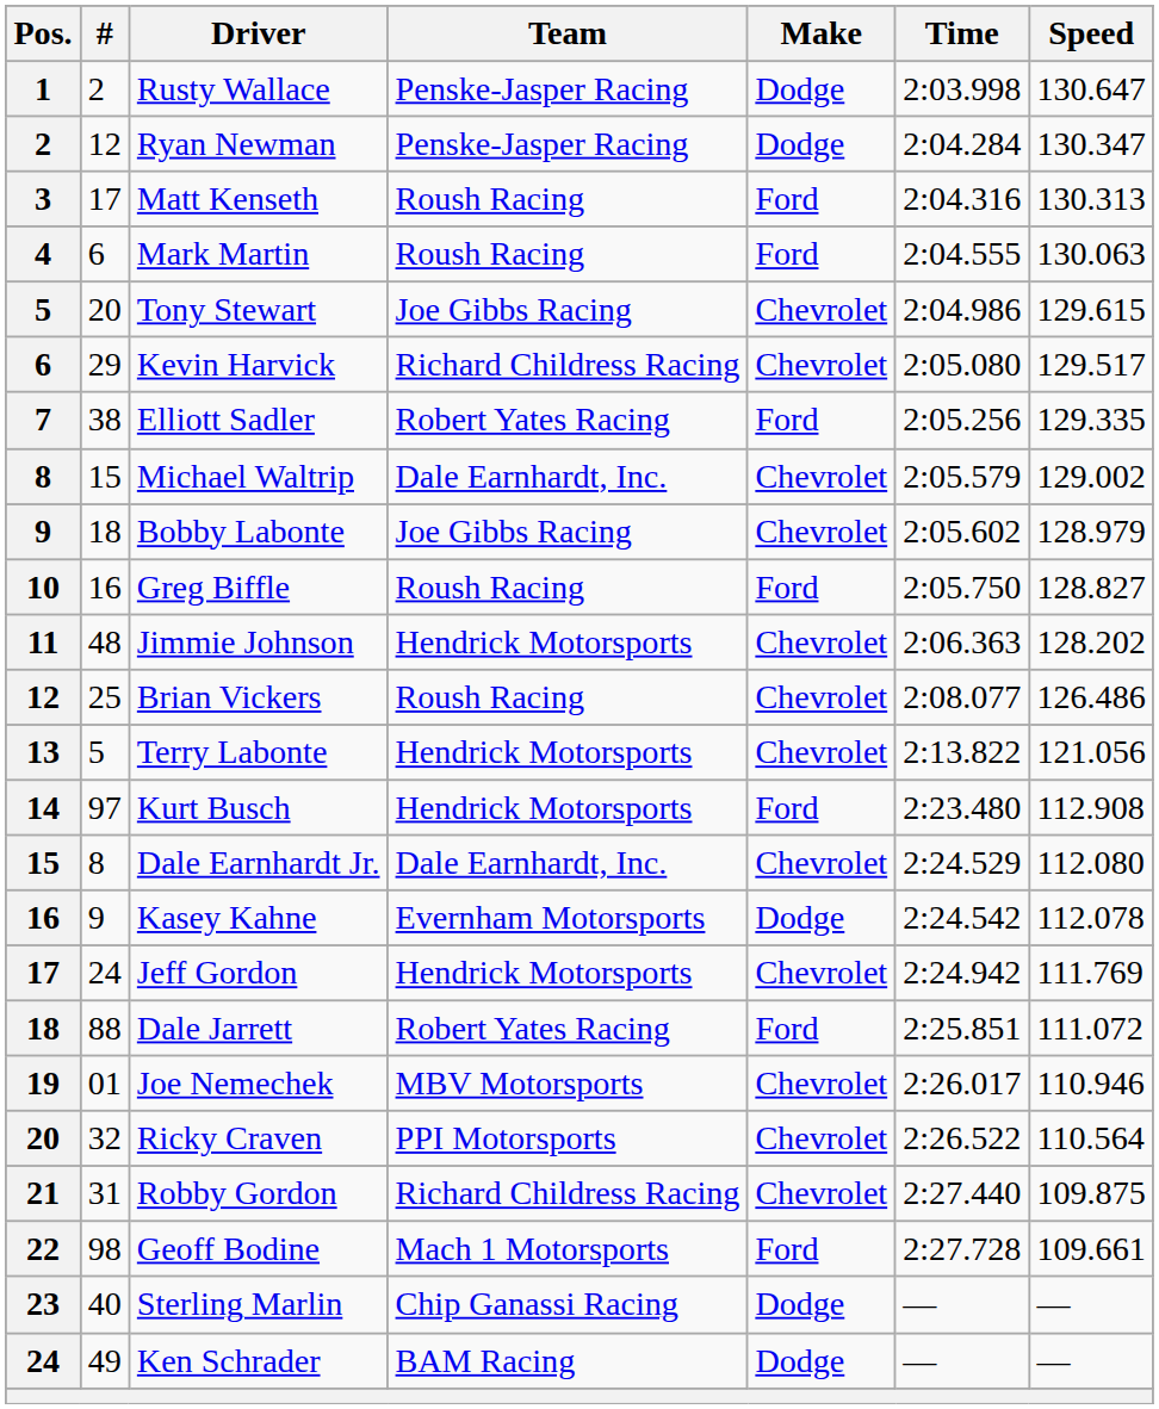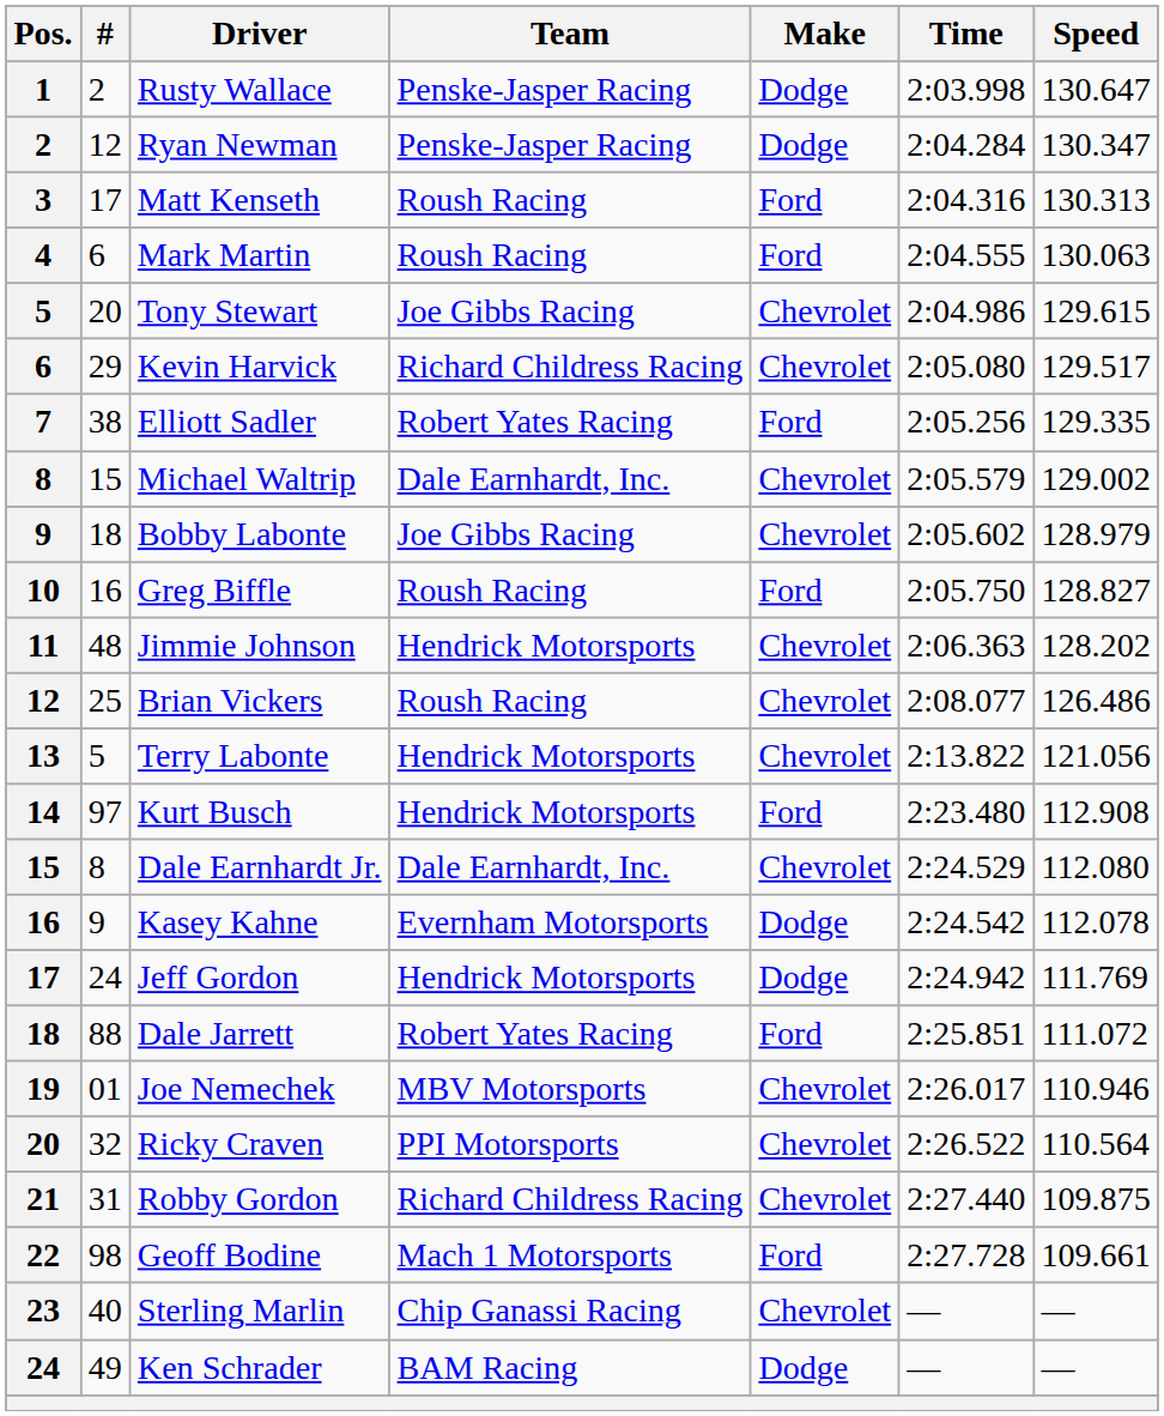Jeff Gordon | Make: Chevrolet -> Dodge
Sterling Marlin | Make: Dodge -> Chevrolet
